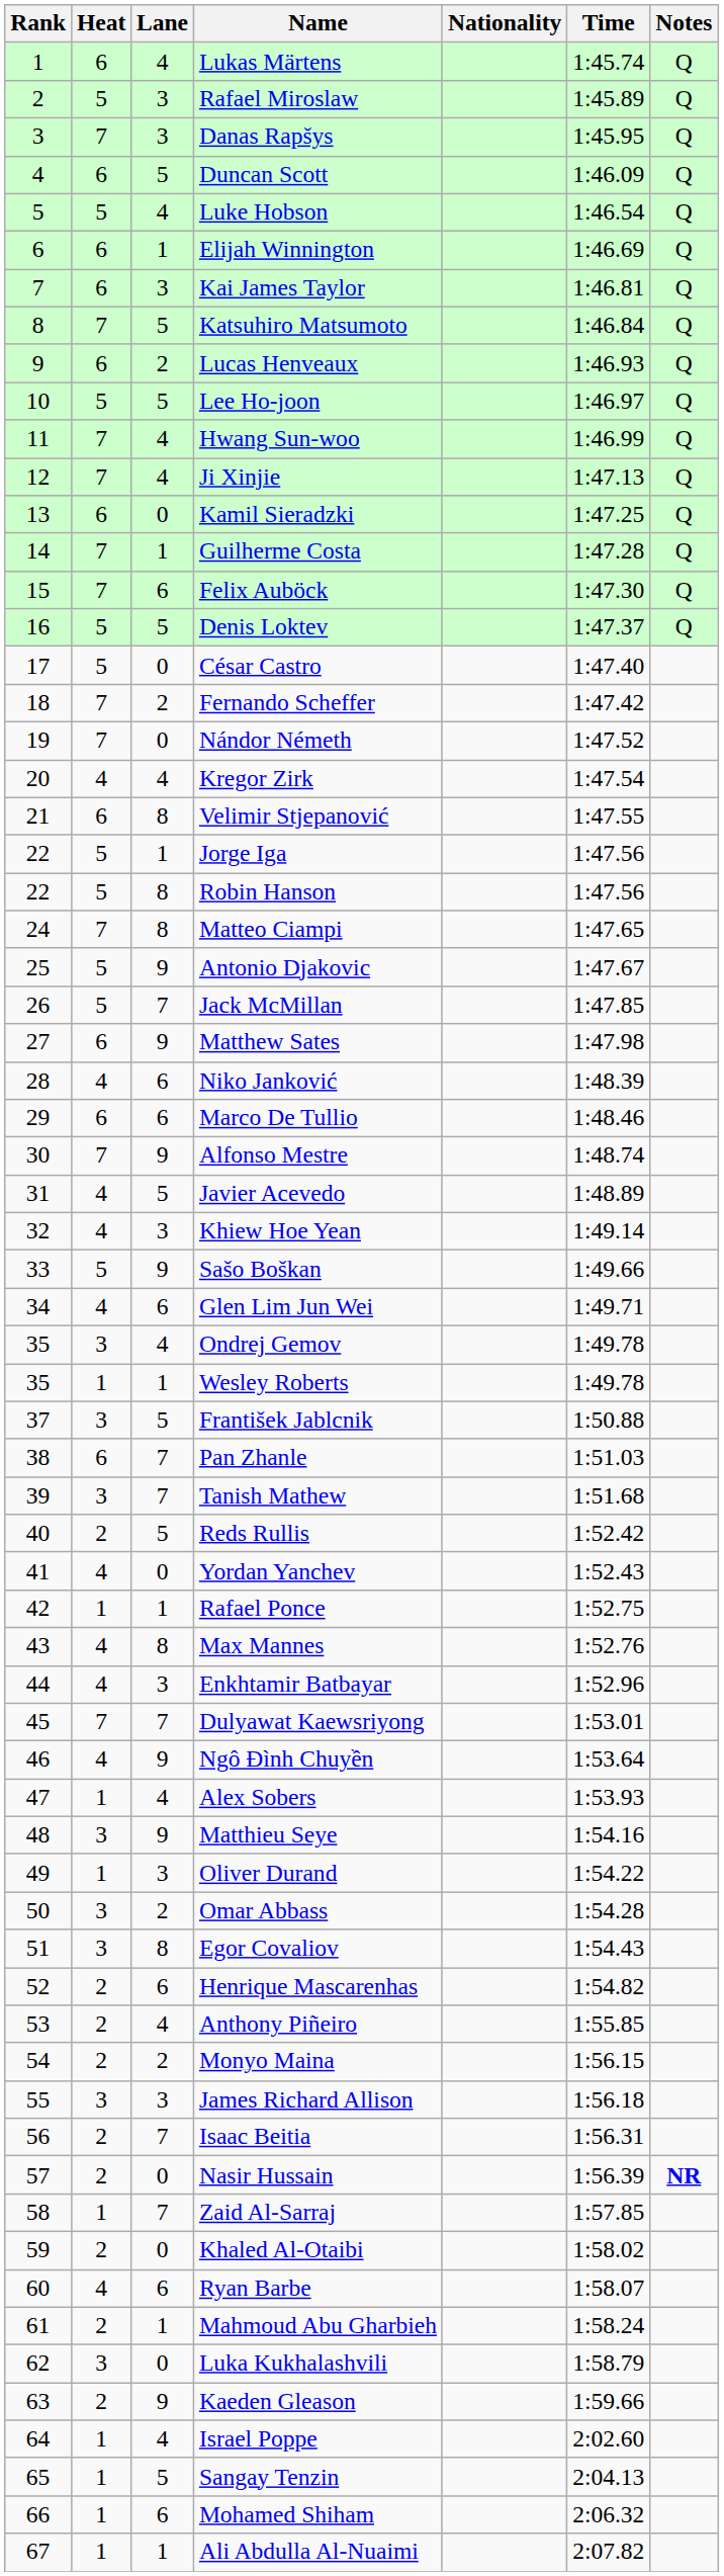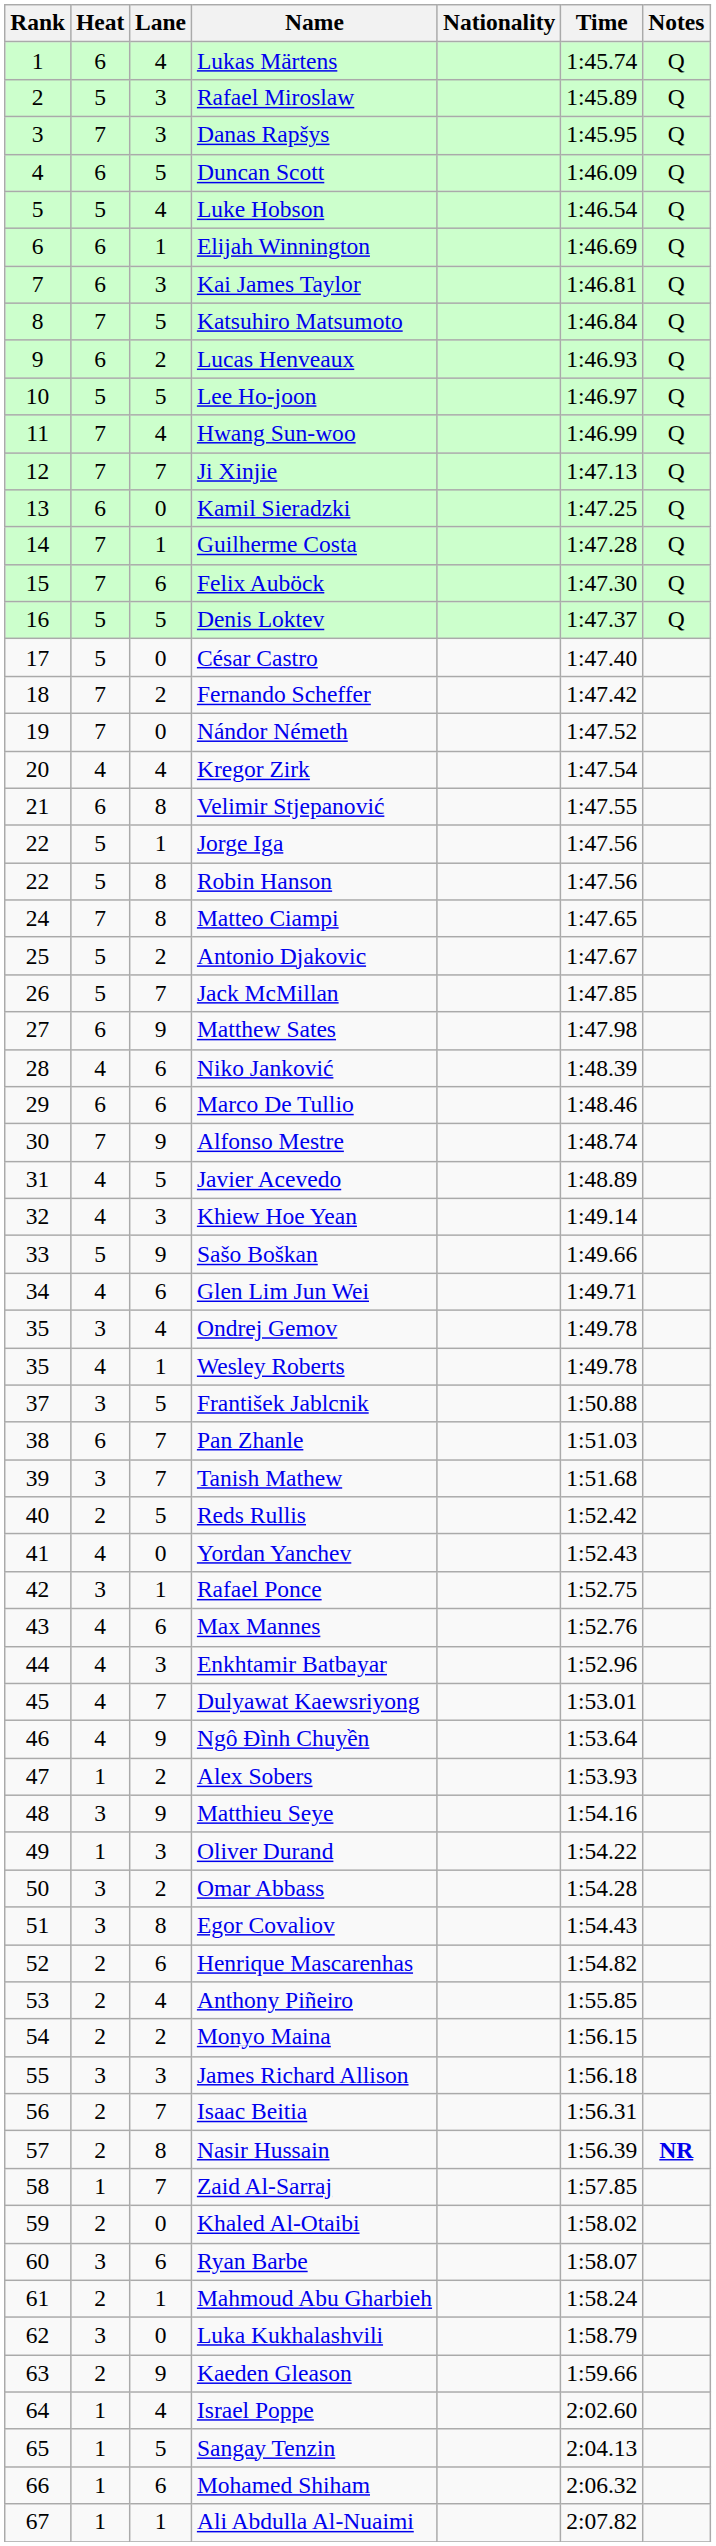Ji Xinjie | Lane: 4 -> 7
Antonio Djakovic | Lane: 9 -> 2
Wesley Roberts | Heat: 1 -> 4
Rafael Ponce | Heat: 1 -> 3
Max Mannes | Lane: 8 -> 6
Dulyawat Kaewsriyong | Heat: 7 -> 4
Alex Sobers | Lane: 4 -> 2
Nasir Hussain | Lane: 0 -> 8
Ryan Barbe | Heat: 4 -> 3
